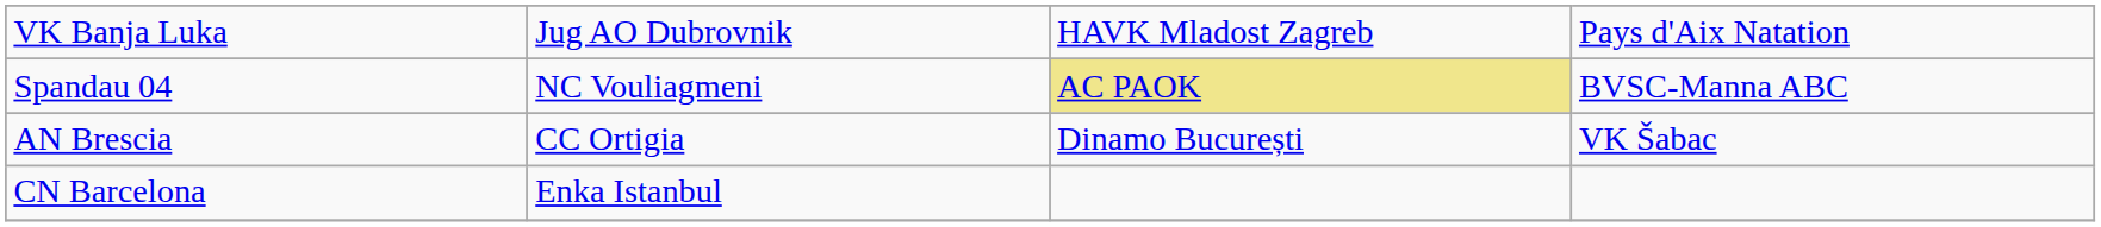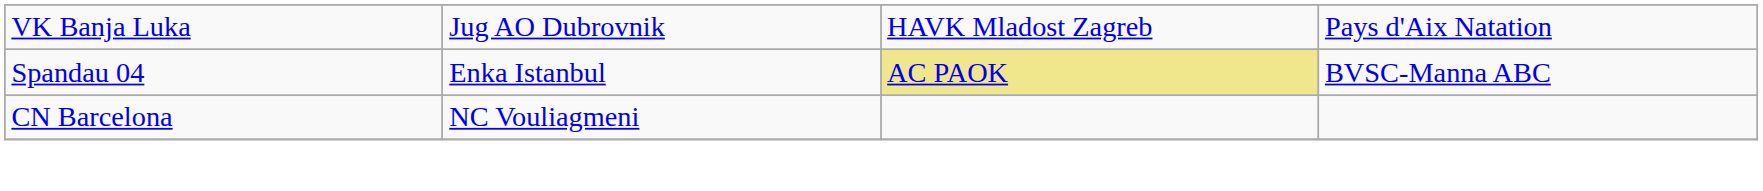Spandau 04 | column 2: NC Vouliagmeni -> Enka Istanbul
- row: AN Brescia | CC Ortigia | Dinamo București | VK Šabac
CN Barcelona | column 2: Enka Istanbul -> NC Vouliagmeni
